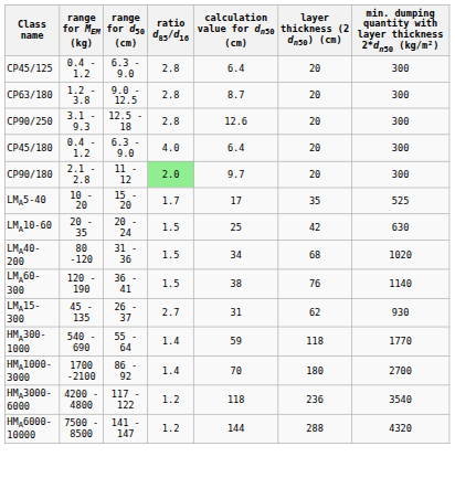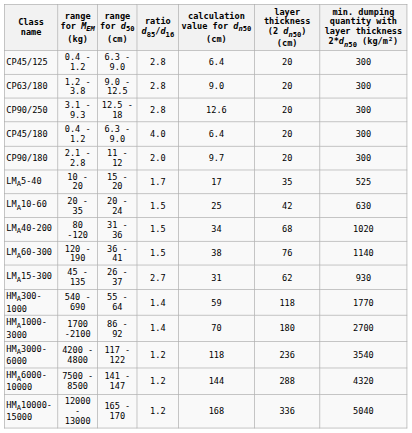CP63/180 | calculation value for dn50 (cm): 8.7 -> 9.0
CP90/180 | ratio d85/d16: lightgreen background -> no background
+ row: HMA10000-15000 | 12000 - 13000 | 165 - 170 | 1.2 | 168 | 336 | 5040
